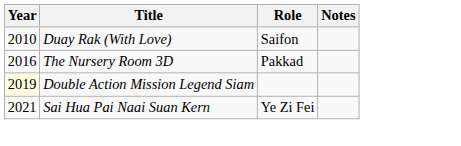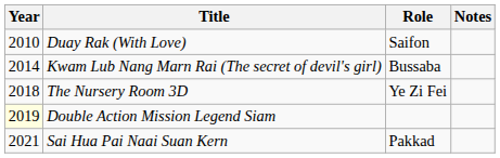+ row: 2014 | Kwam Lub Nang Marn Rai (The secret of devil's girl) | Bussaba
The Nursery Room 3D | Year: 2016 -> 2018
The Nursery Room 3D | Role: Pakkad -> Ye Zi Fei
Sai Hua Pai Naai Suan Kern | Role: Ye Zi Fei -> Pakkad
